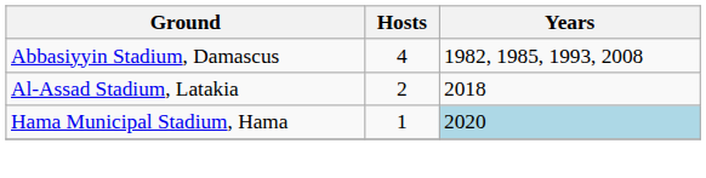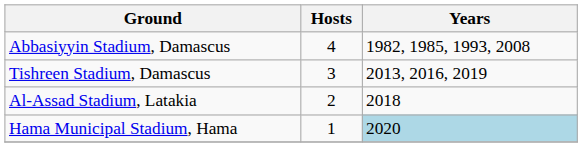+ row: Tishreen Stadium, Damascus | 3 | 2013, 2016, 2019
